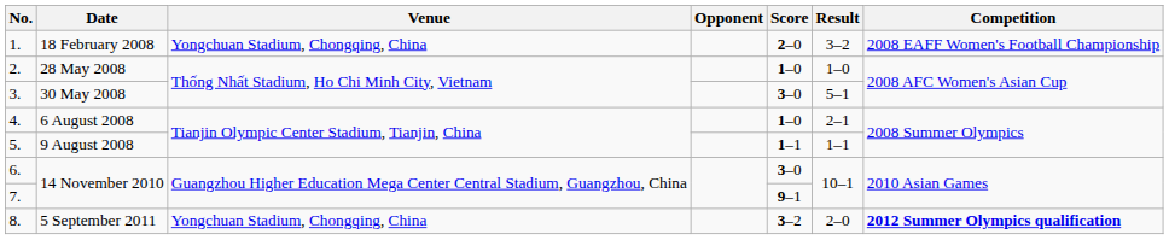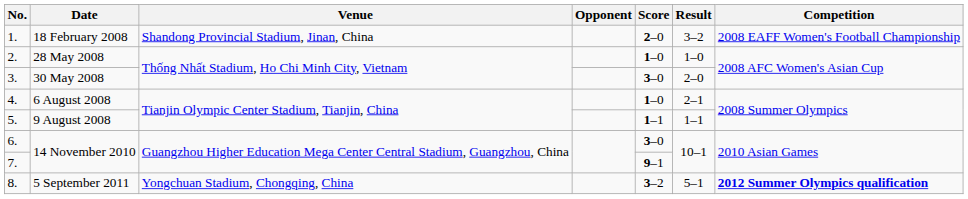1. | Venue: Yongchuan Stadium, Chongqing, China -> Shandong Provincial Stadium, Jinan, China
3. | Result: 5–1 -> 2–0
8. | Result: 2–0 -> 5–1
